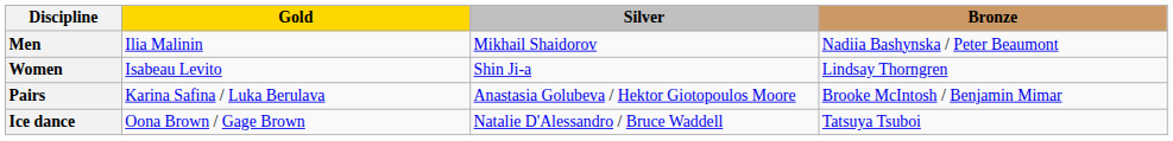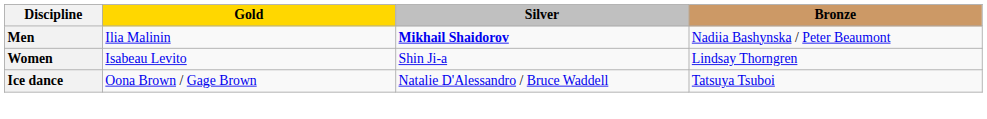Men | Silver: normal -> bold
- row: Pairs | Karina Safina / Luka Berulava | Anastasia Golubeva / Hektor Giotopoulos Moore | Brooke McIntosh / Benjamin Mimar
